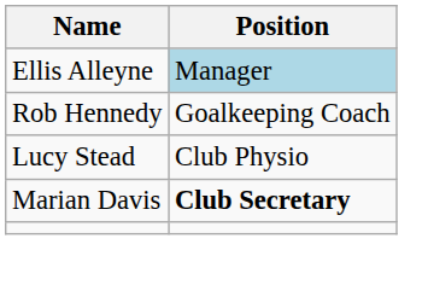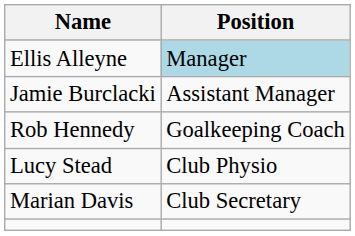+ row: Jamie Burclacki | Assistant Manager
Marian Davis | Position: bold -> normal
